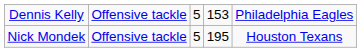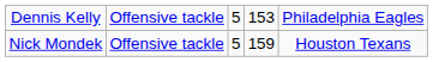Nick Mondek | column 4: 195 -> 159
